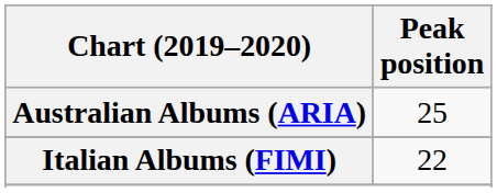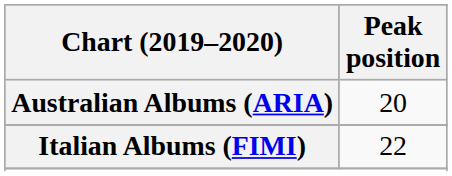Australian Albums (ARIA) | Peak position: 25 -> 20
